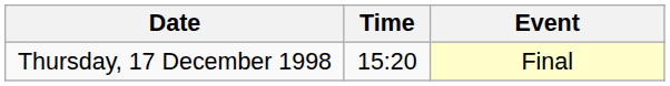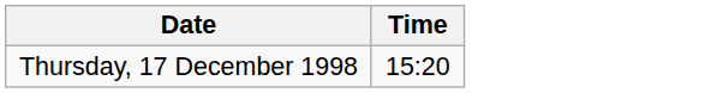- column: Event | Final
